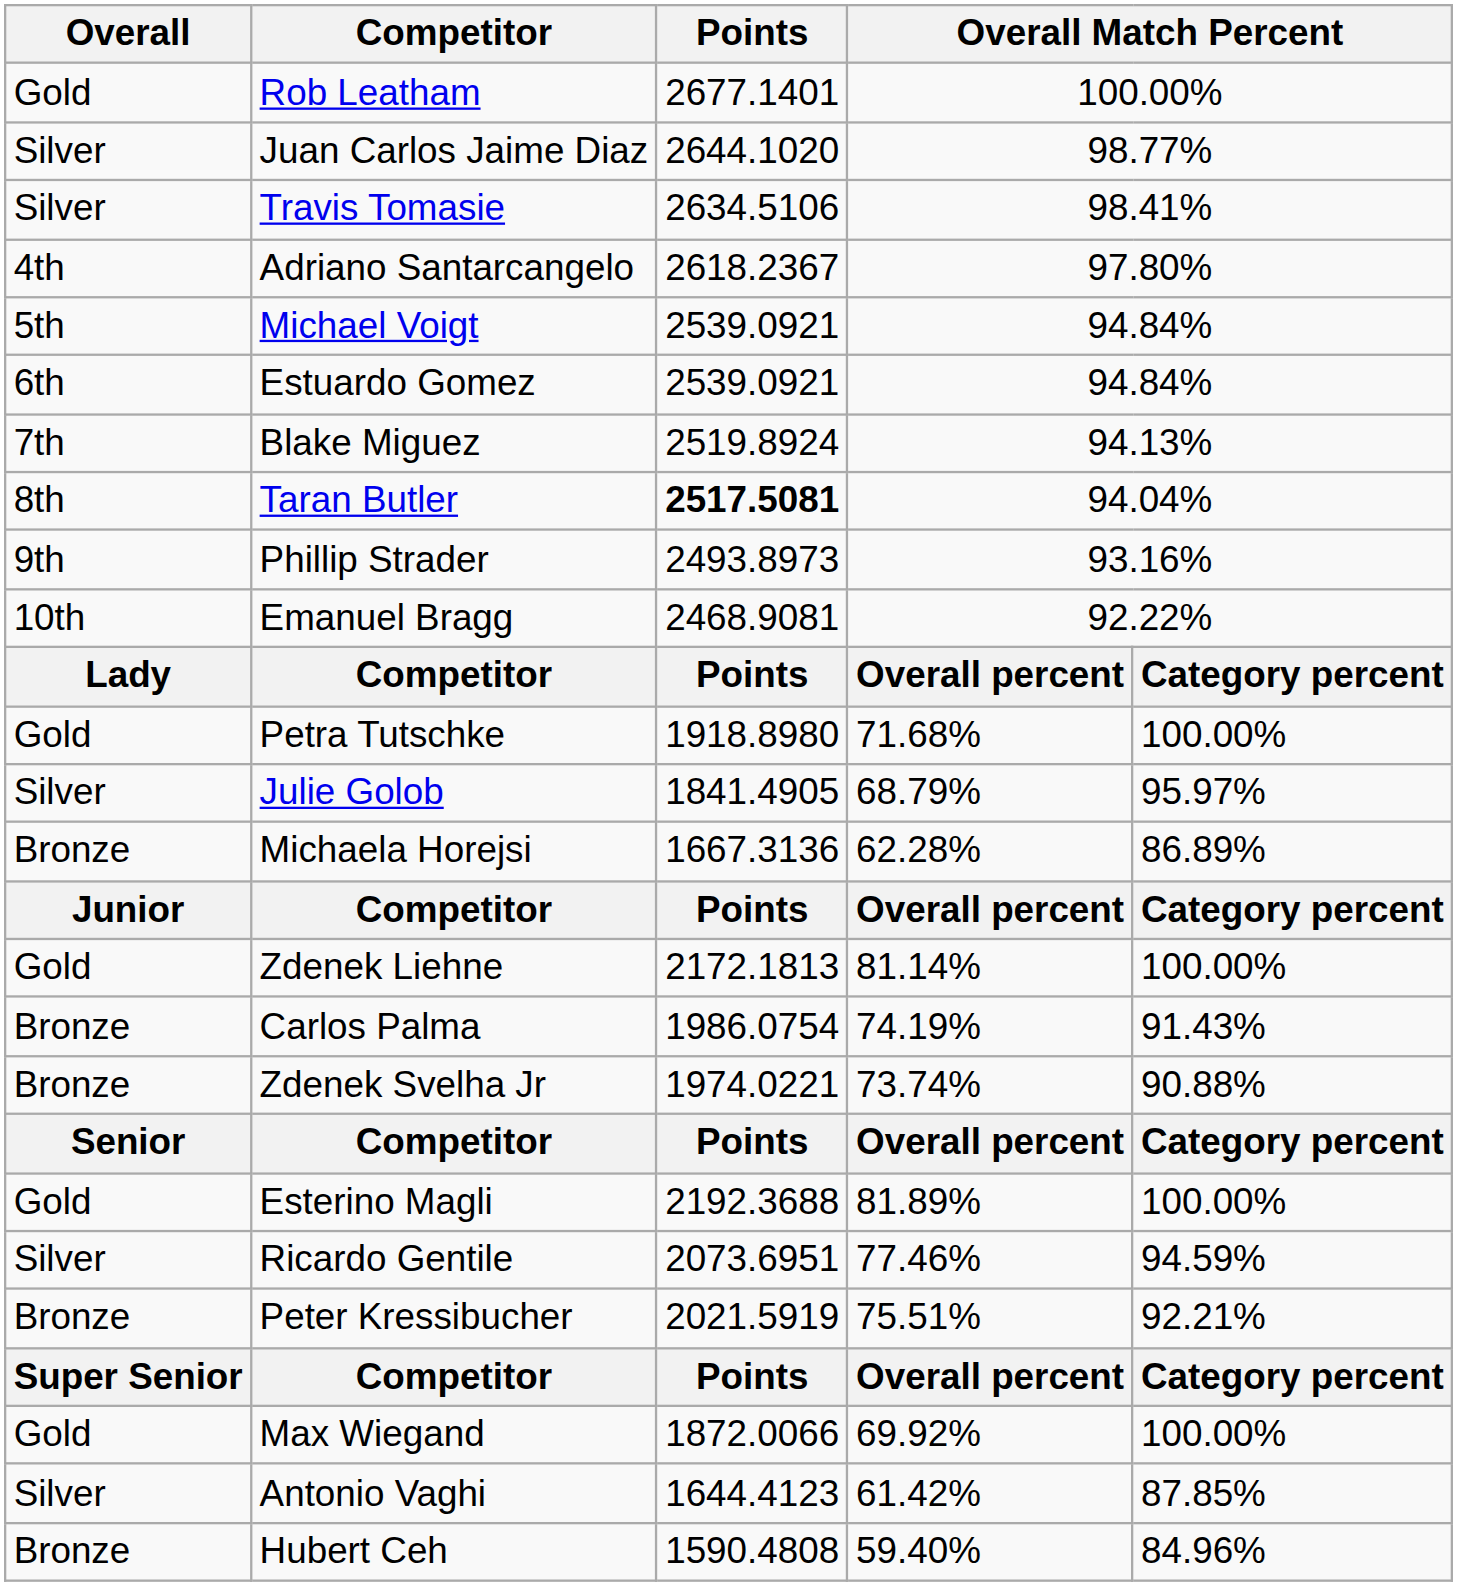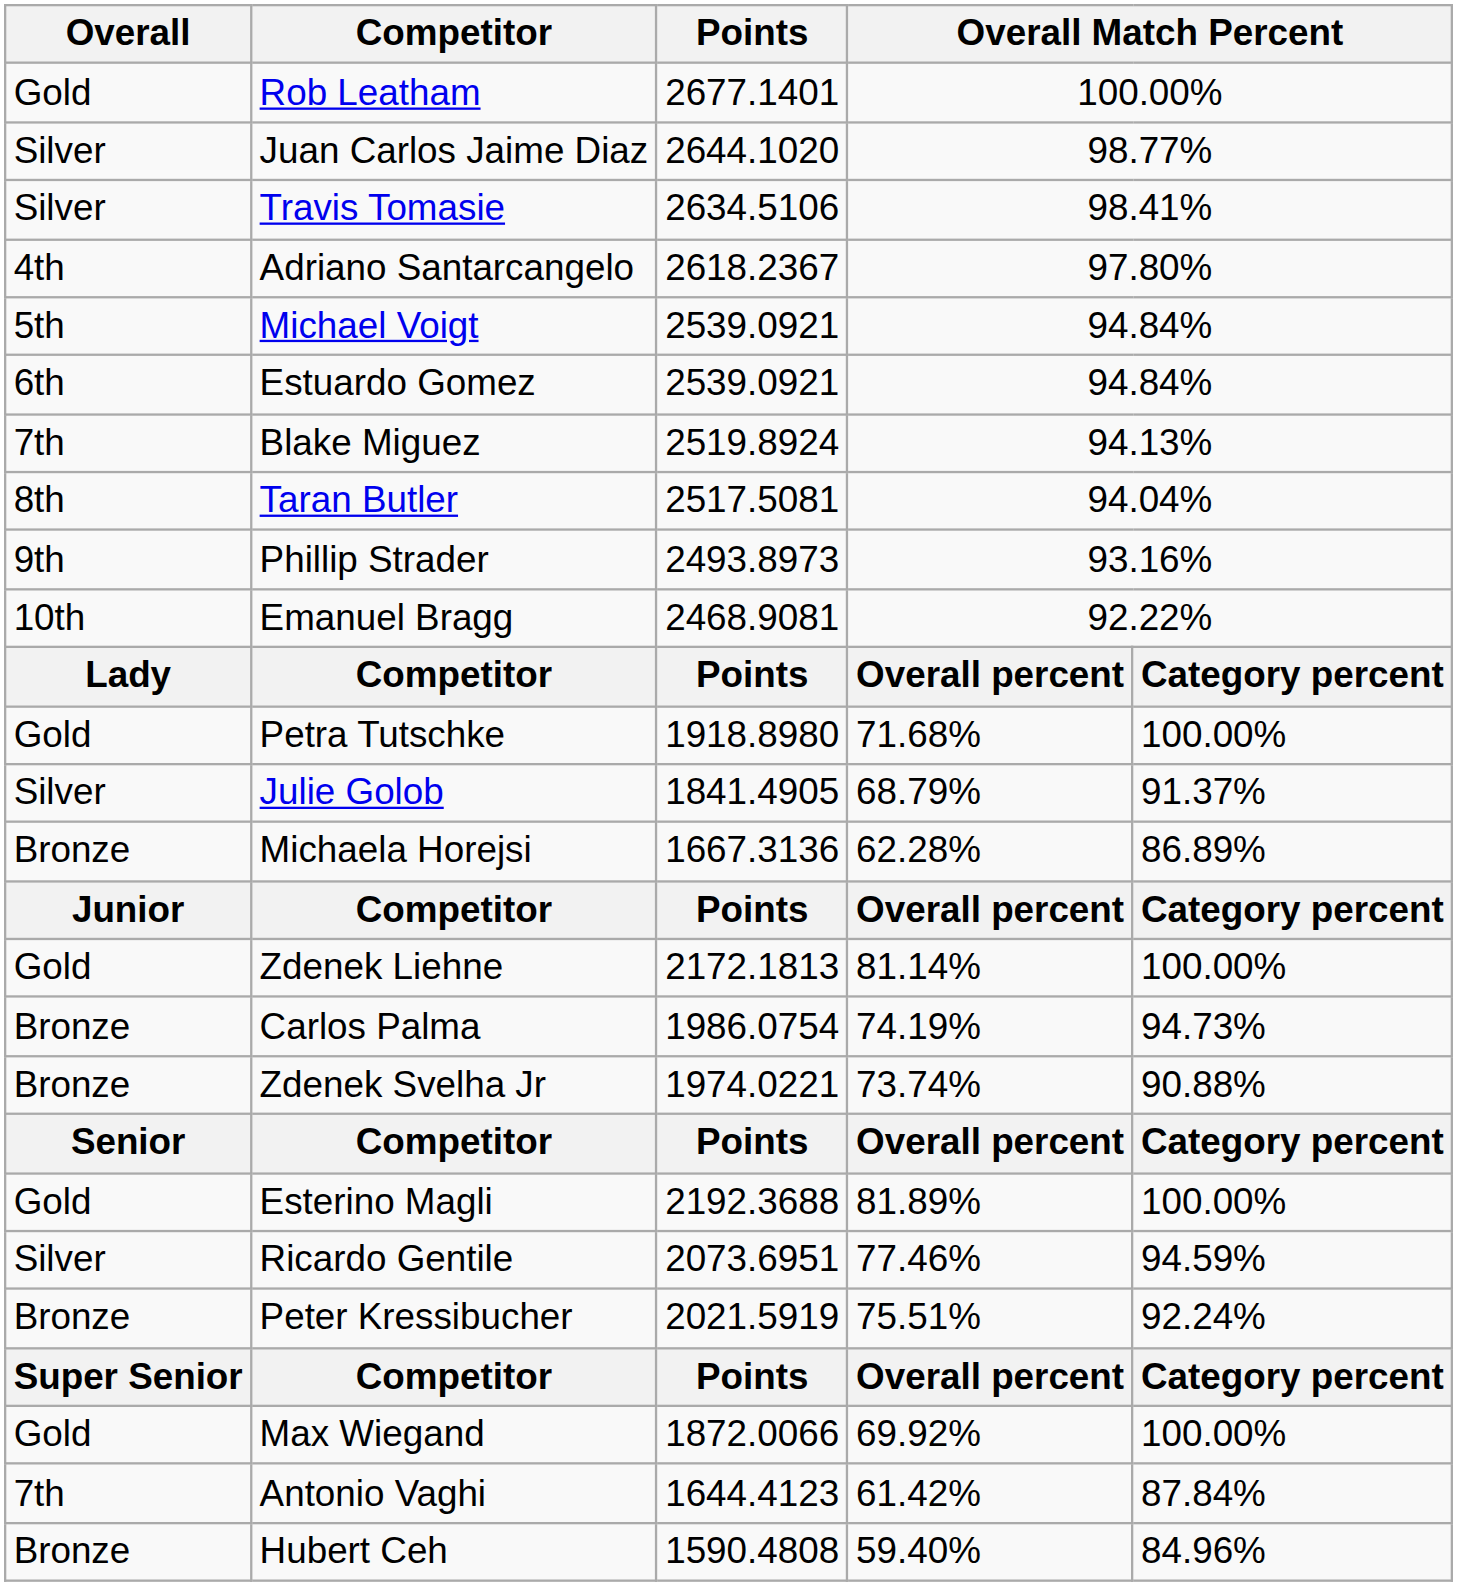Taran Butler | Points: bold -> normal
Julie Golob | column 5: 95.97% -> 91.37%
Carlos Palma | column 5: 91.43% -> 94.73%
Peter Kressibucher | column 5: 92.21% -> 92.24%
Antonio Vaghi | Overall: Silver -> 7th
Antonio Vaghi | column 5: 87.85% -> 87.84%
